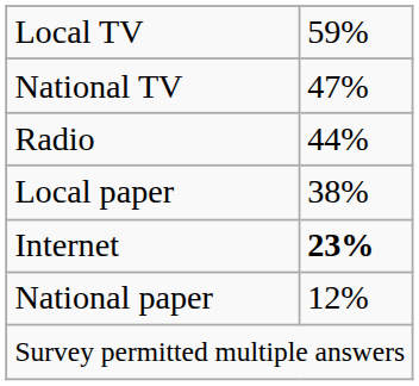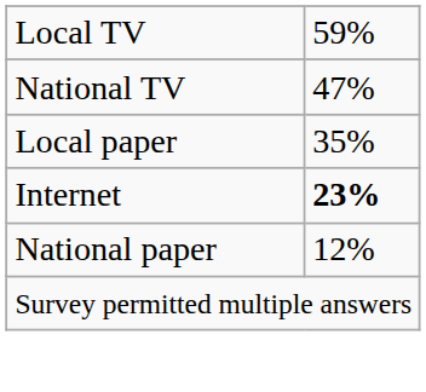- row: Radio | 44%
Local paper | column 2: 38% -> 35%
